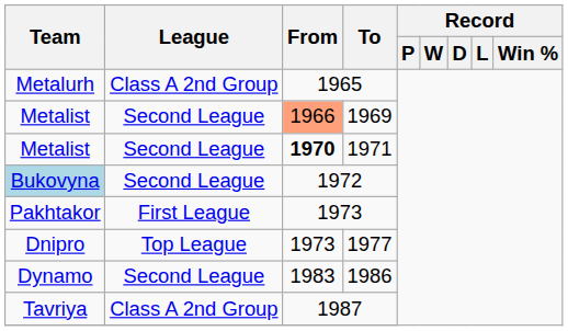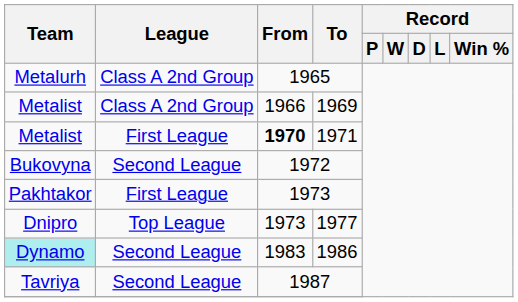1969 | League: Second League -> Class A 2nd Group
1969 | From: lightsalmon background -> no background
1971 | League: Second League -> First League
1972 | Team: lightblue background -> no background
1986 | Team: no background -> paleturquoise background
1987 | League: Class A 2nd Group -> Second League
